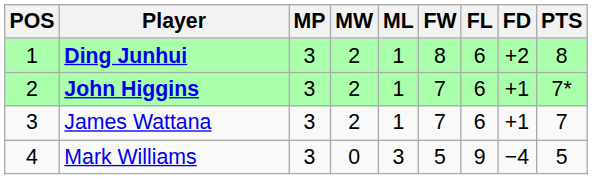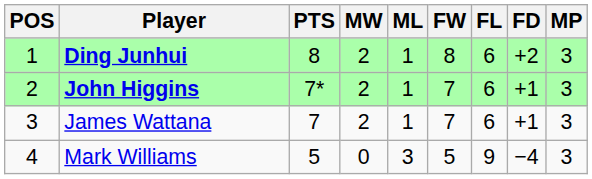columns swapped: MP <-> PTS
